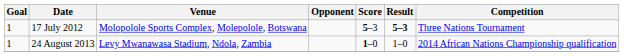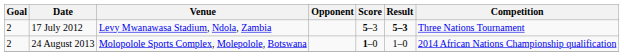17 July 2012 | Goal: 1 -> 2
17 July 2012 | Venue: Molopolole Sports Complex, Molepolole, Botswana -> Levy Mwanawasa Stadium, Ndola, Zambia
24 August 2013 | Goal: 1 -> 2
24 August 2013 | Venue: Levy Mwanawasa Stadium, Ndola, Zambia -> Molopolole Sports Complex, Molepolole, Botswana
